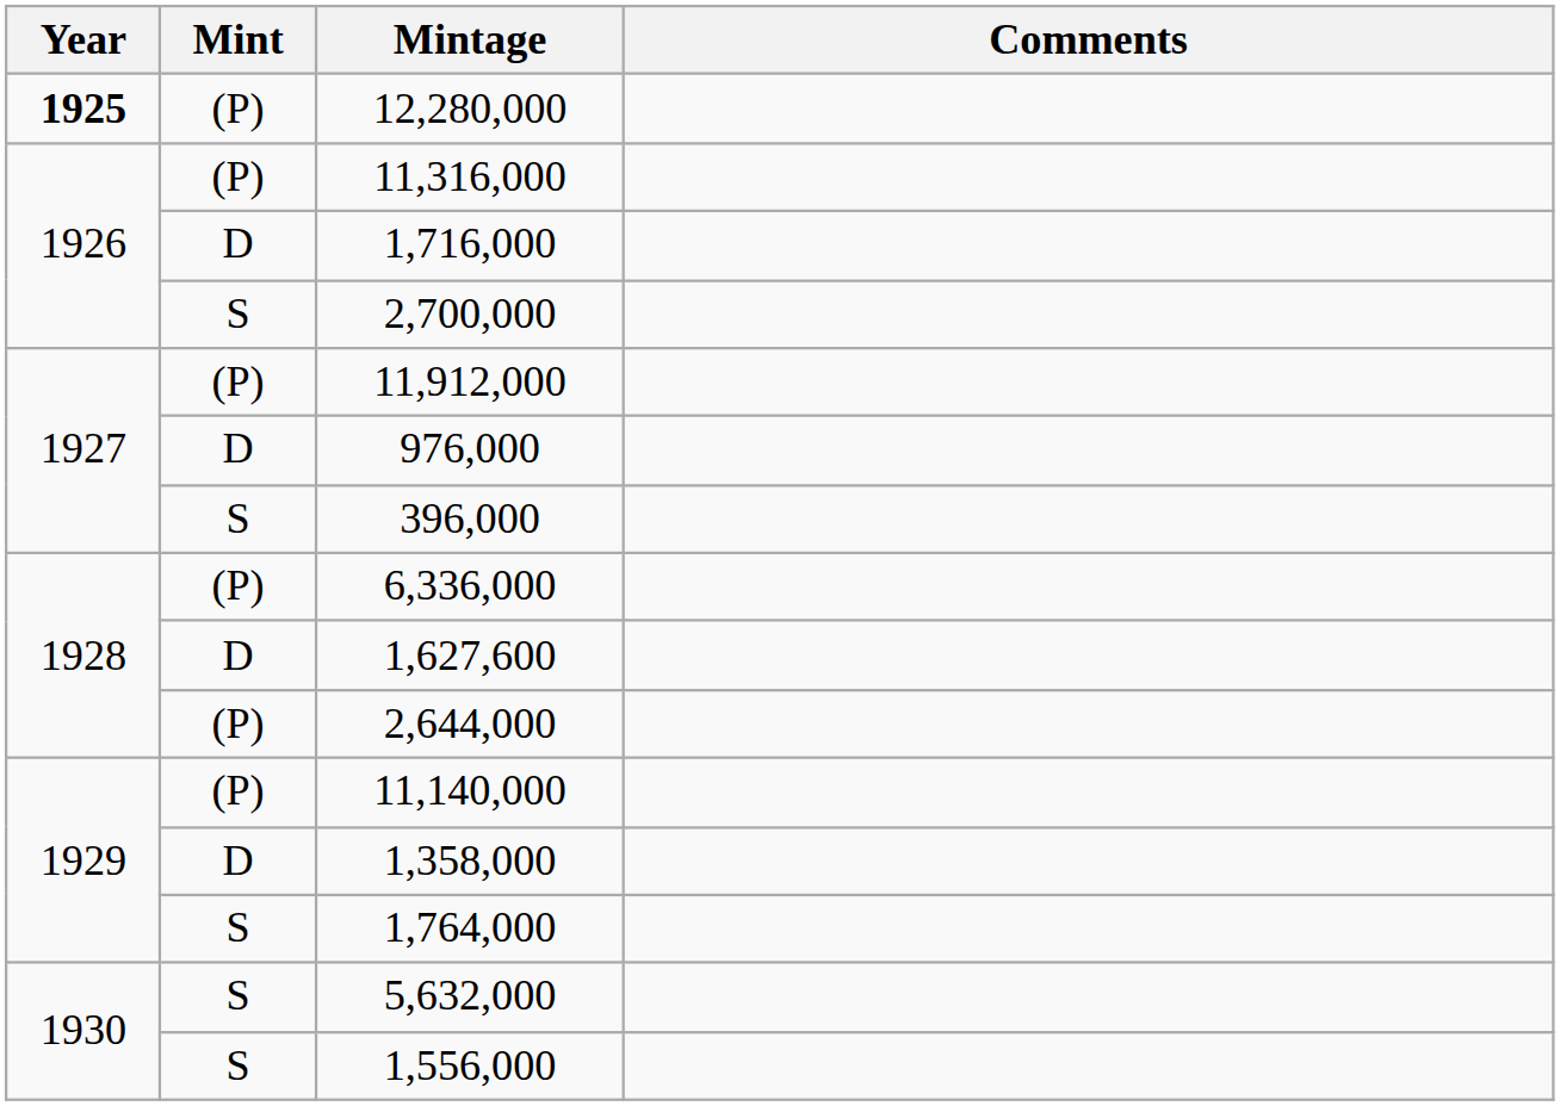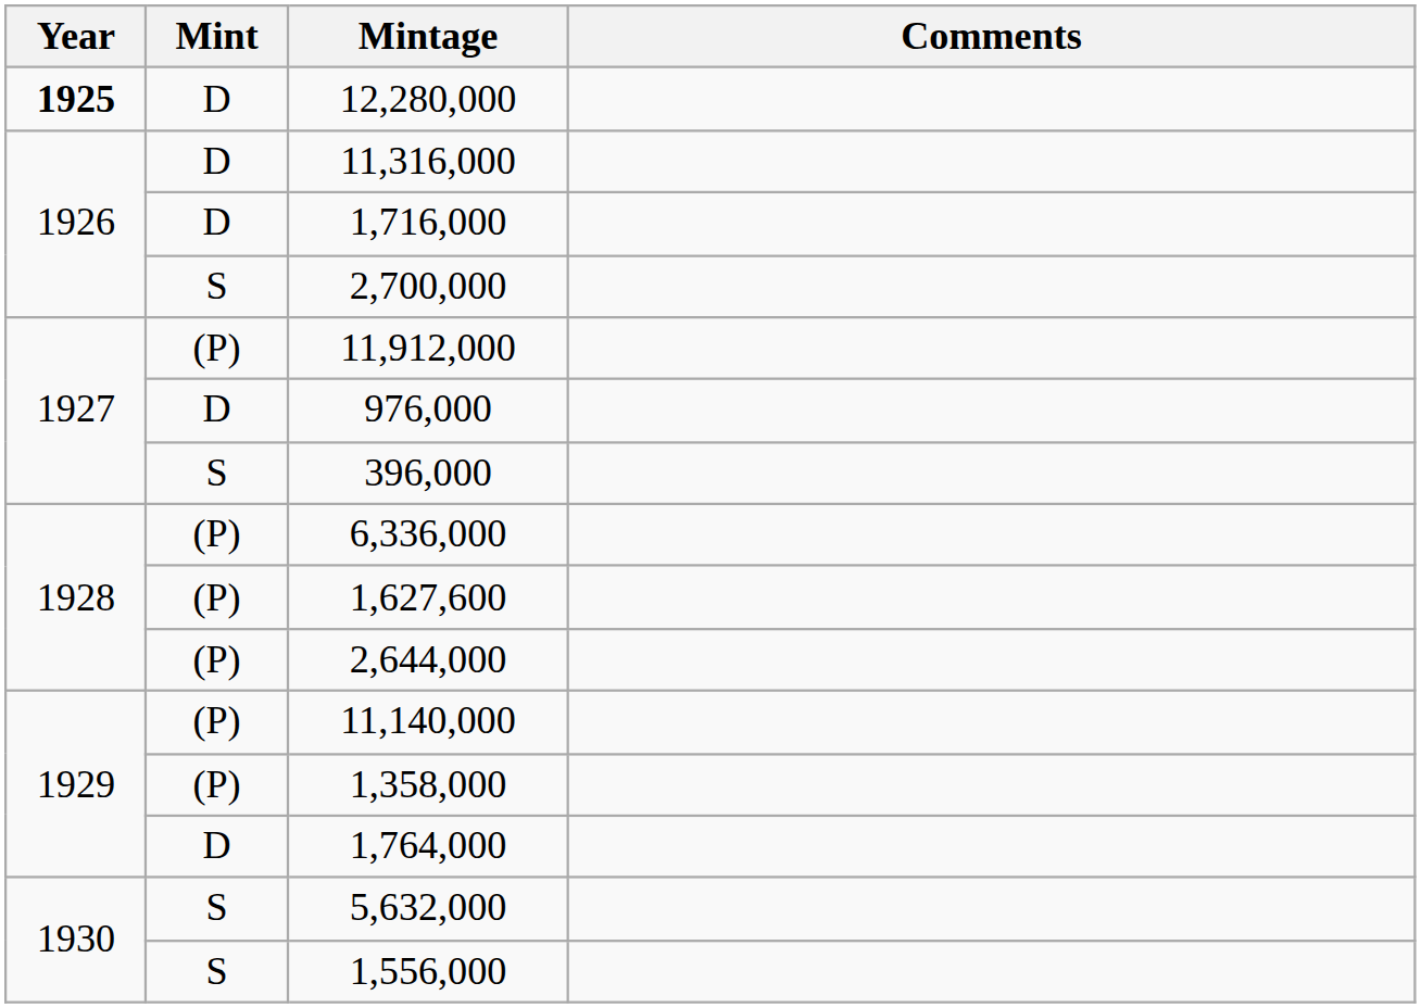12,280,000 | Mint: (P) -> D
11,316,000 | Mint: (P) -> D
1,627,600 | Mint: D -> (P)
1,358,000 | Mint: D -> (P)
1,764,000 | Mint: S -> D
